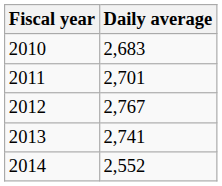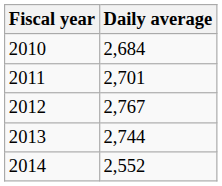2010 | Daily average: 2,683 -> 2,684
2013 | Daily average: 2,741 -> 2,744
